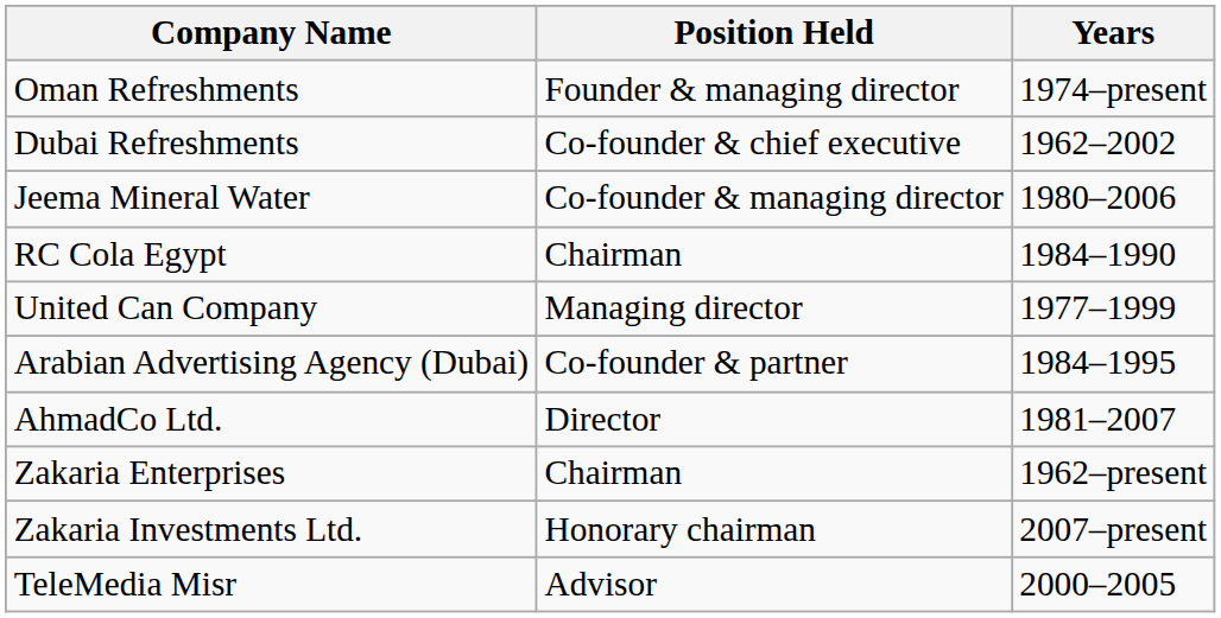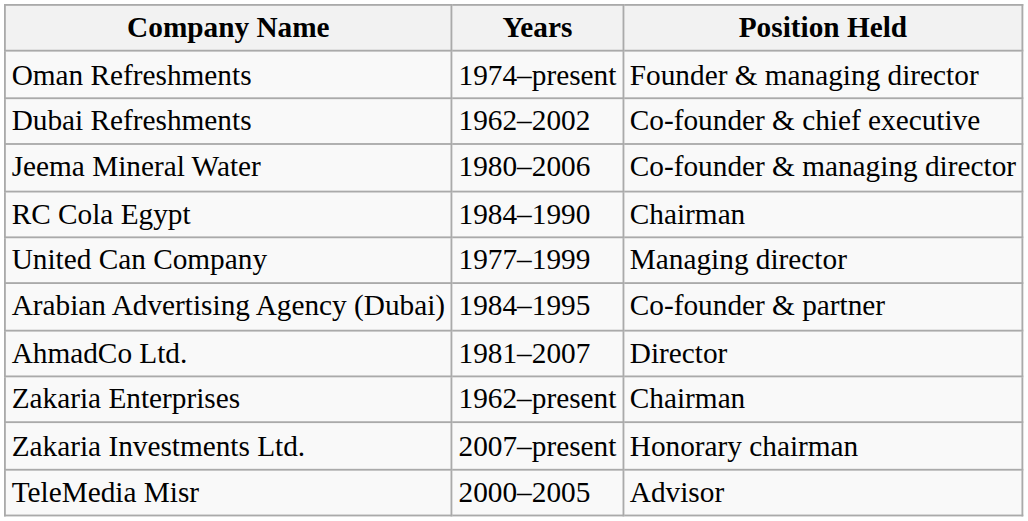columns swapped: Position Held <-> Years
